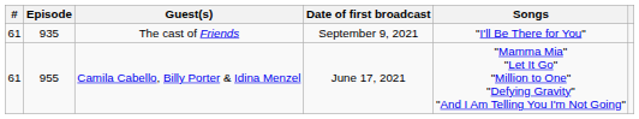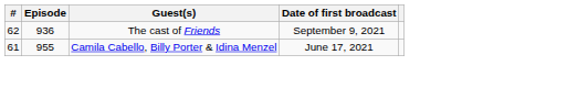- column: Songs | "I'll Be There for You" | "Mamma Mia" "Let It Go" "Million to One" "Defying Gravity" "And I Am Telling You I'm Not Going"
The cast of Friends | #: 61 -> 62
The cast of Friends | Episode: 935 -> 936
